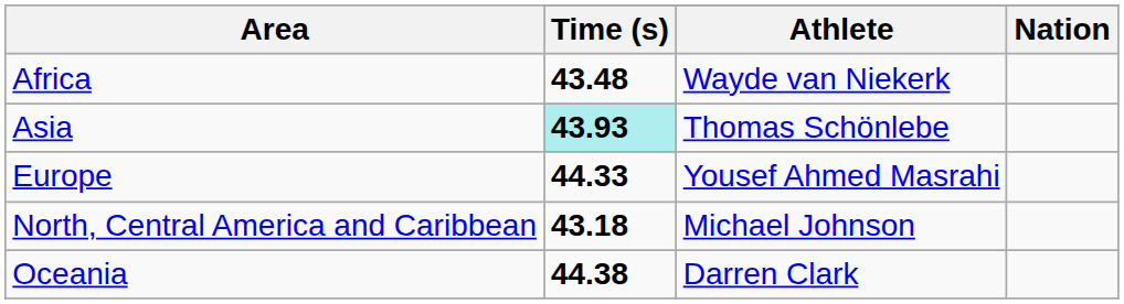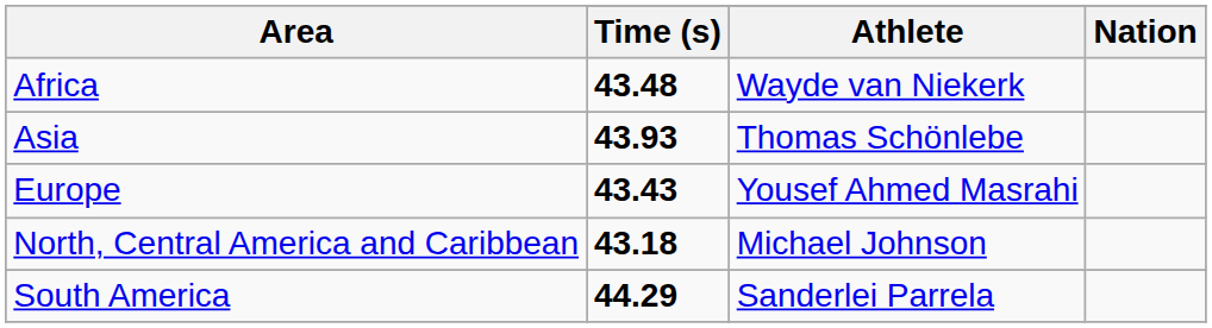Asia | Time (s): paleturquoise background -> no background
Europe | Time (s): 44.33 -> 43.43
- row: Oceania | 44.38 | Darren Clark
+ row: South America | 44.29 | Sanderlei Parrela
